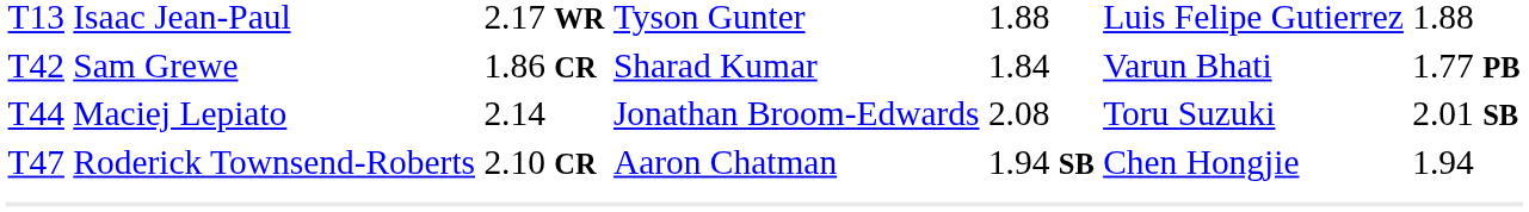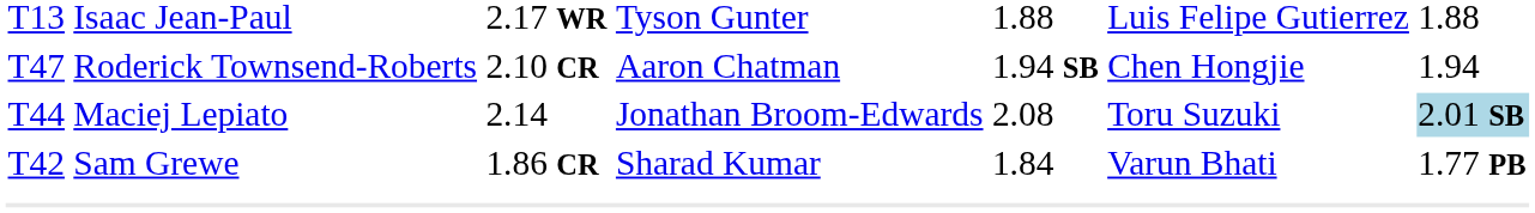rows swapped: T42 <-> T47
T44 | column 7: no background -> lightblue background
